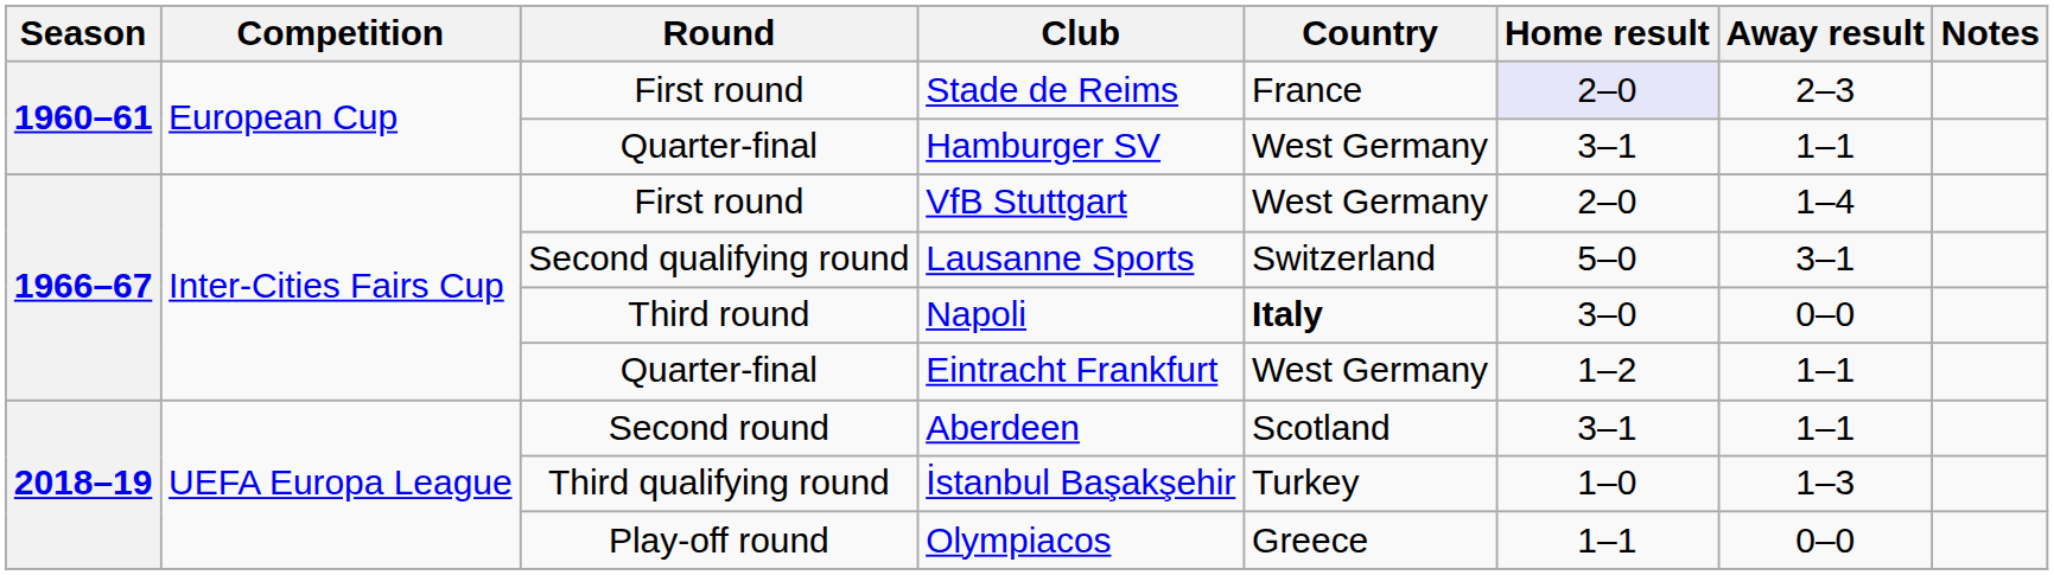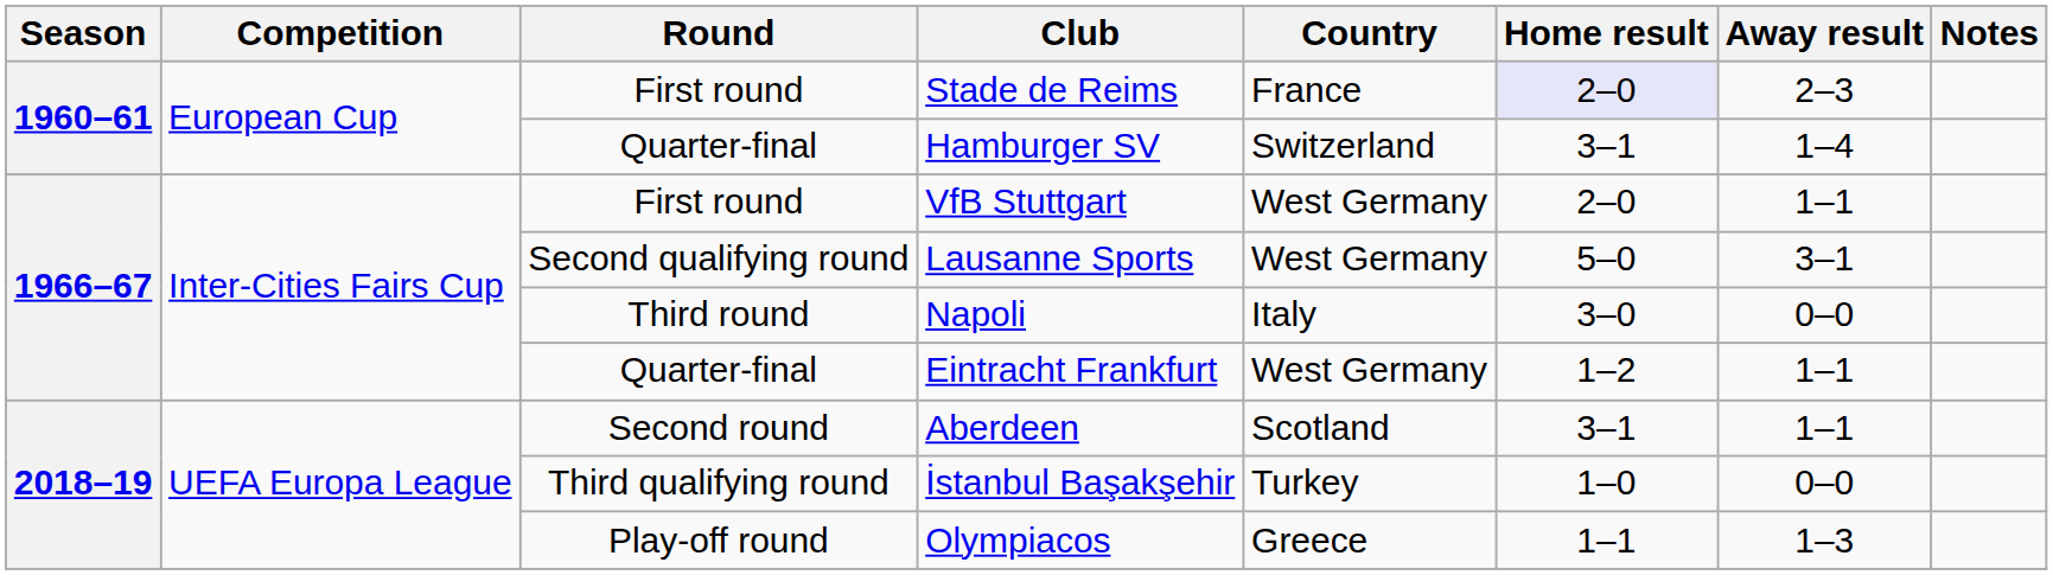Hamburger SV | Country: West Germany -> Switzerland
Hamburger SV | Away result: 1–1 -> 1–4
VfB Stuttgart | Away result: 1–4 -> 1–1
Lausanne Sports | Country: Switzerland -> West Germany
Napoli | Country: bold -> normal
İstanbul Başakşehir | Away result: 1–3 -> 0–0
Olympiacos | Away result: 0–0 -> 1–3
